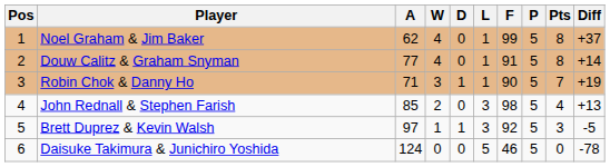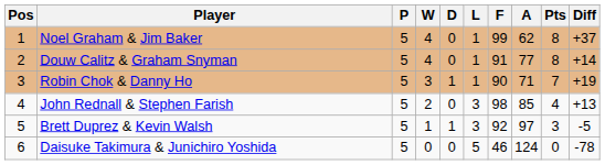columns swapped: P <-> A
